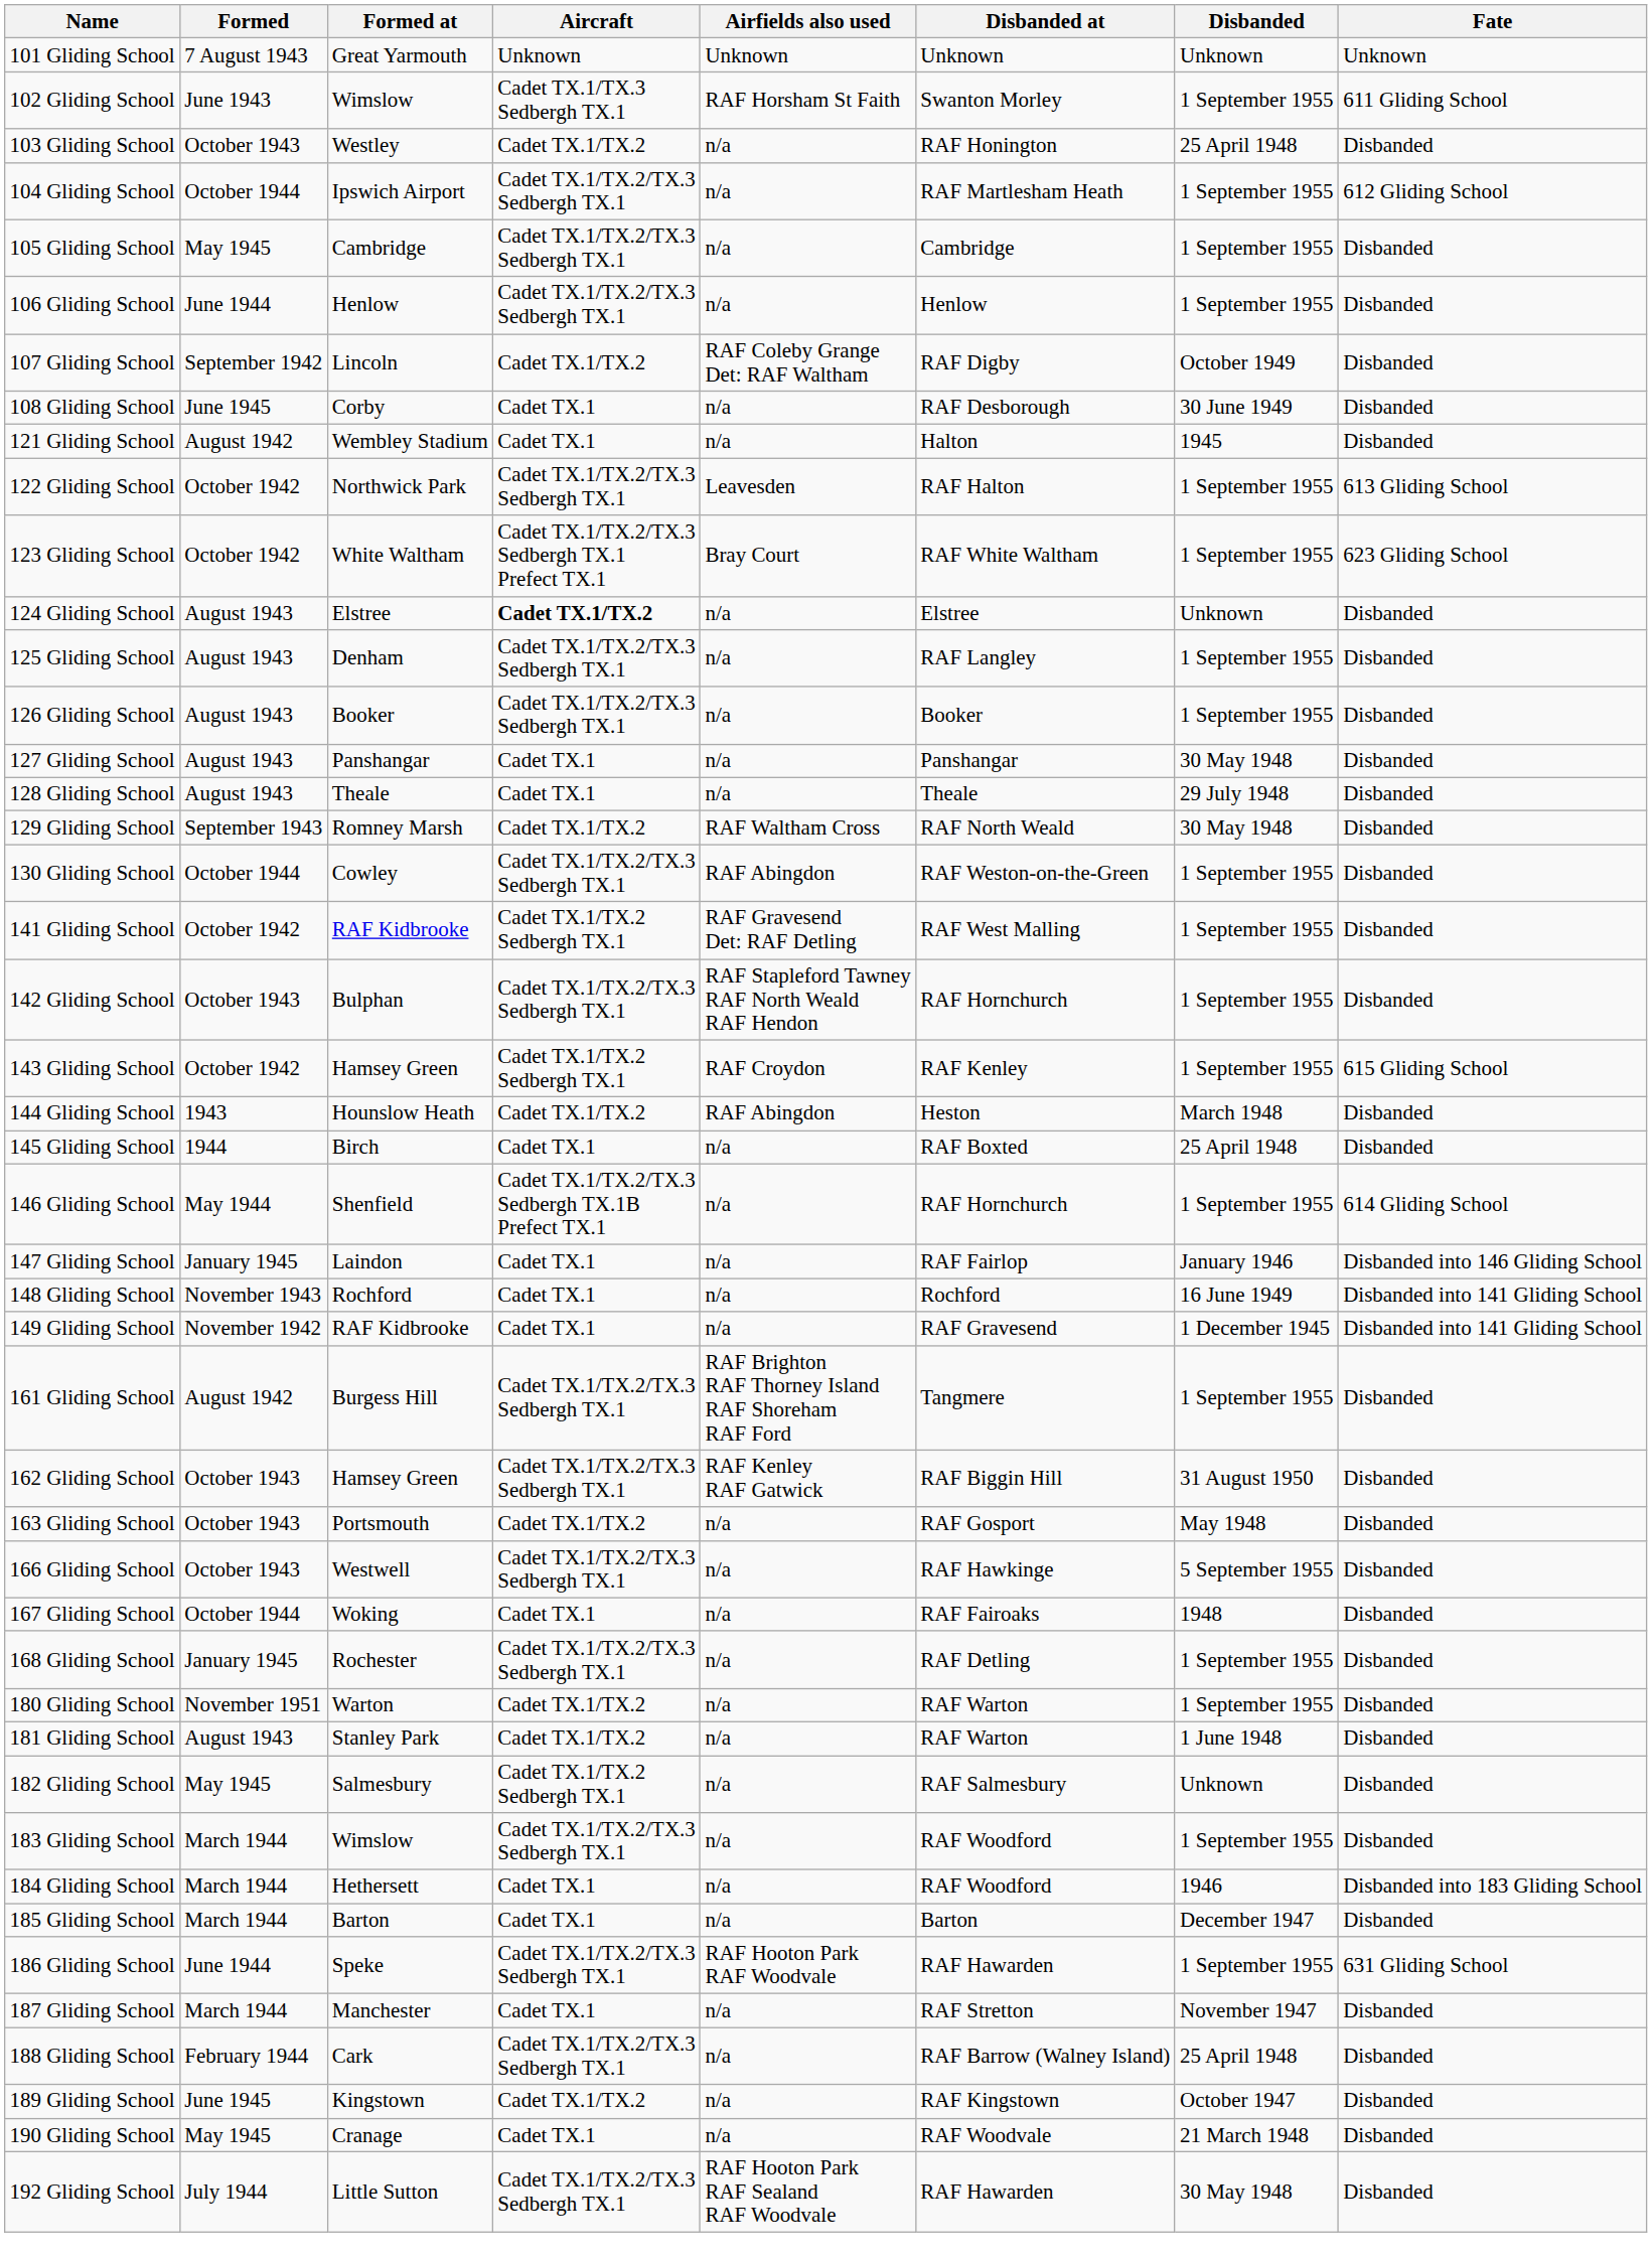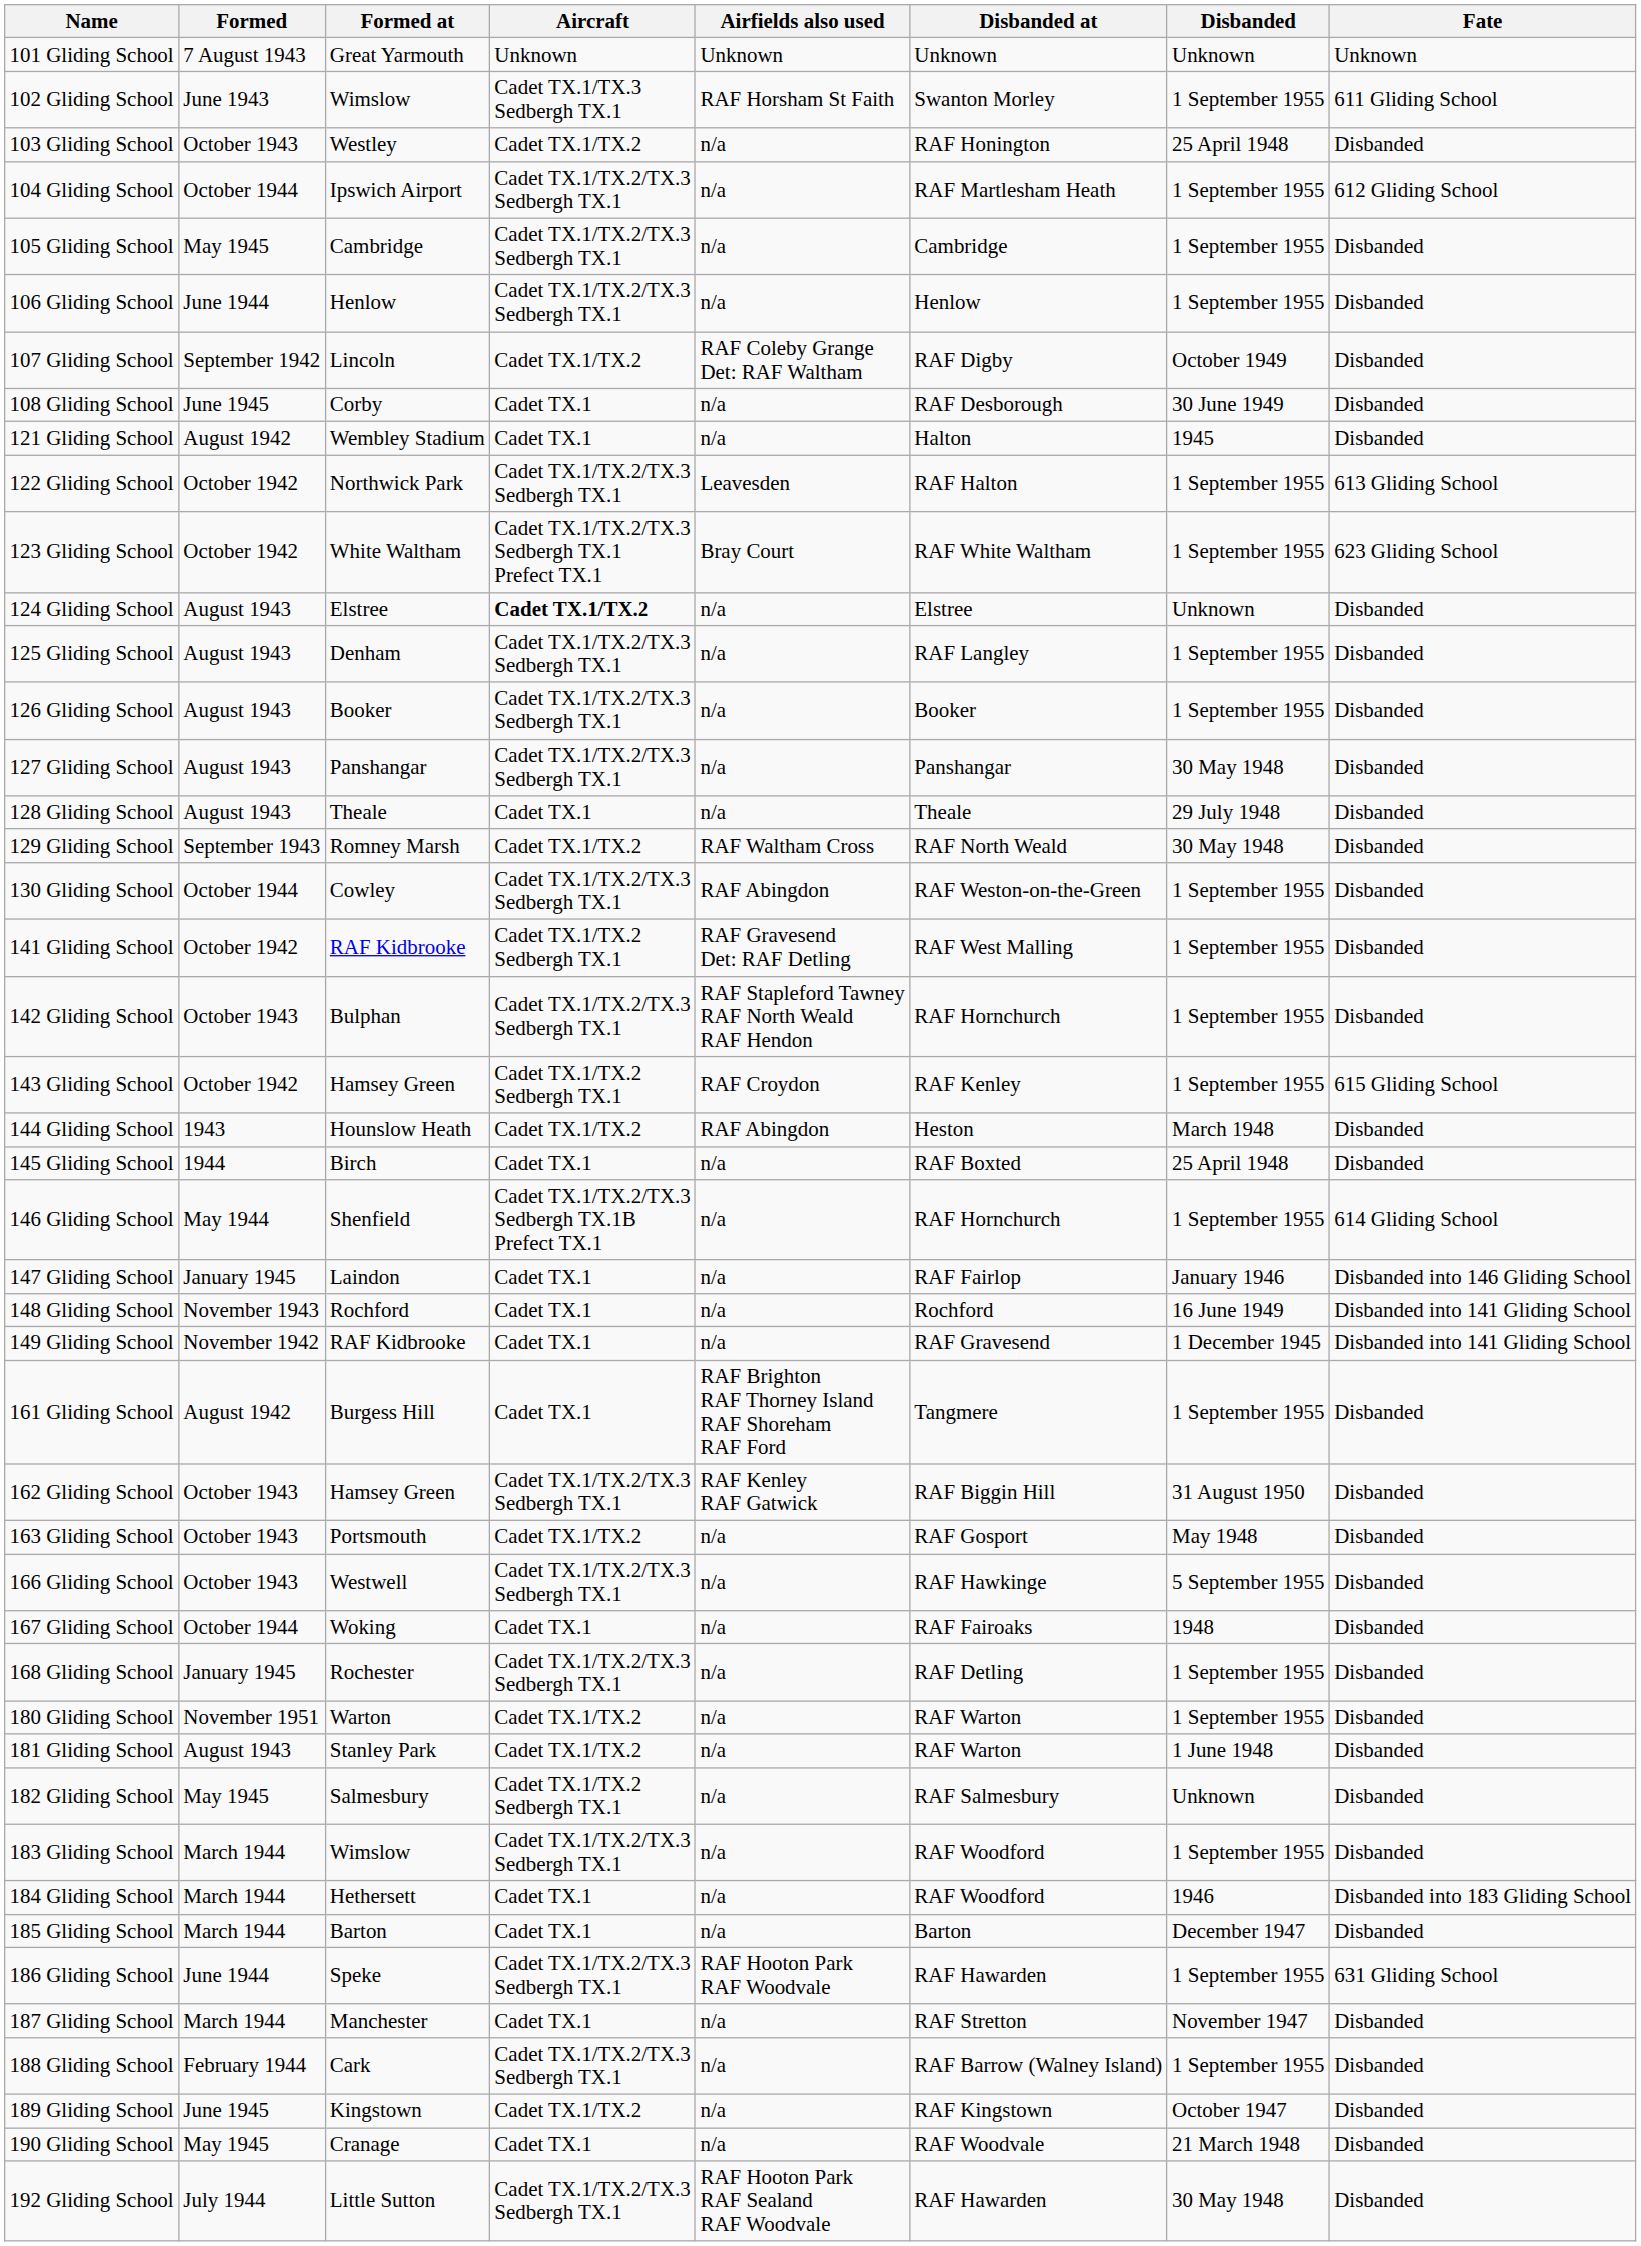127 Gliding School | Aircraft: Cadet TX.1 -> Cadet TX.1/TX.2/TX.3 Sedbergh TX.1
161 Gliding School | Aircraft: Cadet TX.1/TX.2/TX.3 Sedbergh TX.1 -> Cadet TX.1
188 Gliding School | Disbanded: 25 April 1948 -> 1 September 1955
